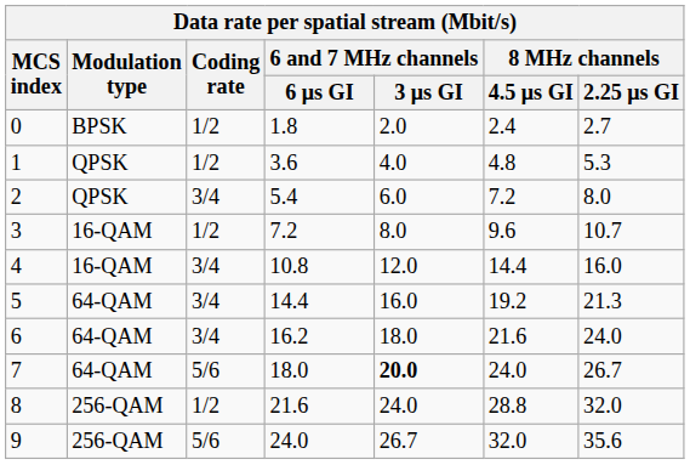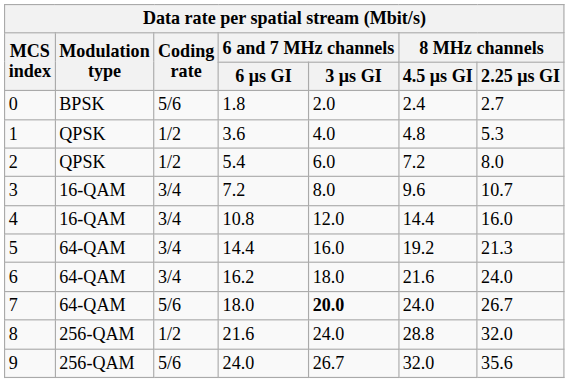0 | Coding rate: 1/2 -> 5/6
2 | Coding rate: 3/4 -> 1/2
3 | Coding rate: 1/2 -> 3/4
